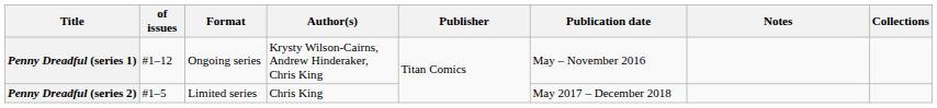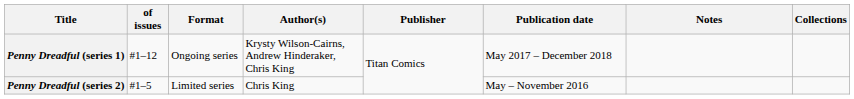Penny Dreadful (series 1) | Publication date: May – November 2016 -> May 2017 – December 2018
Penny Dreadful (series 2) | Publication date: May 2017 – December 2018 -> May – November 2016
